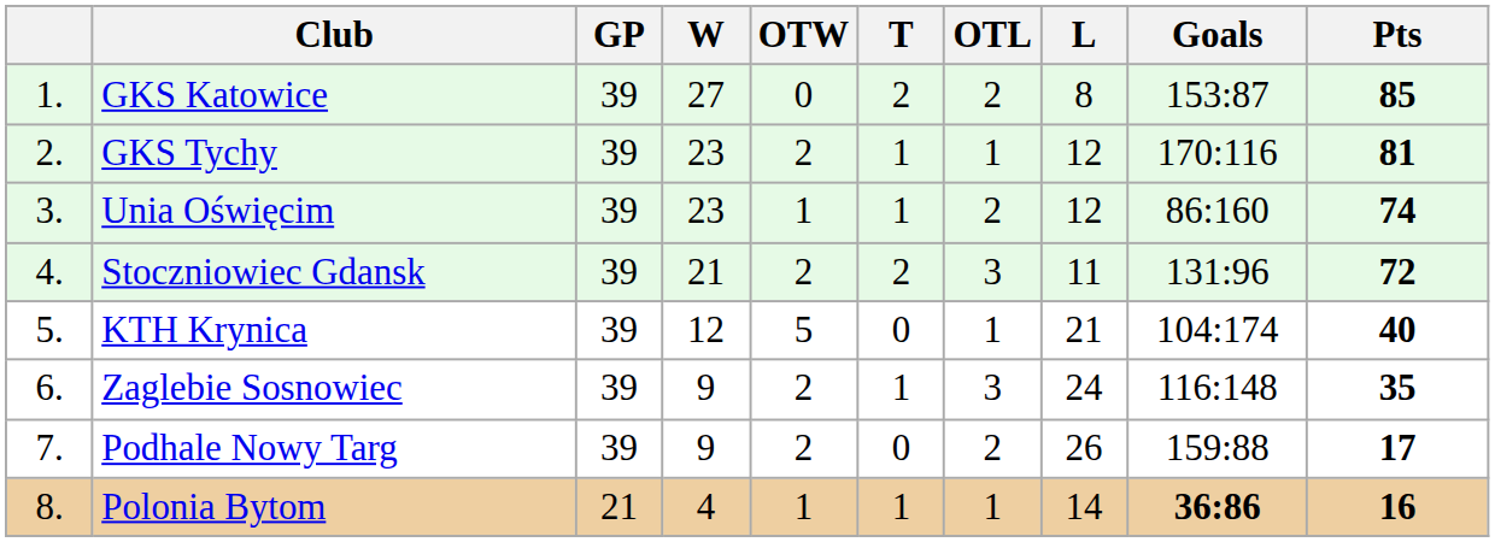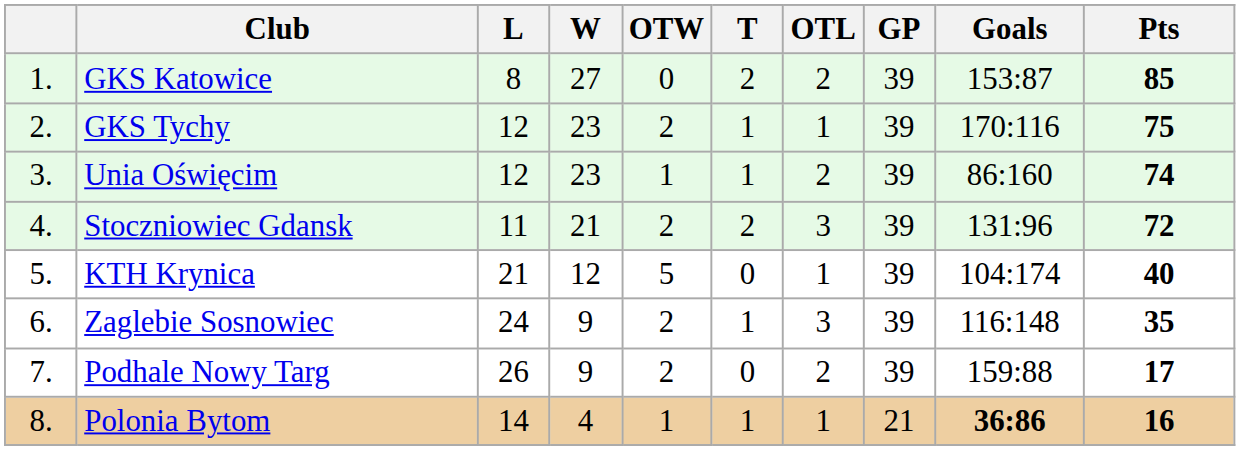columns swapped: GP <-> L
GKS Tychy | Pts: 81 -> 75
